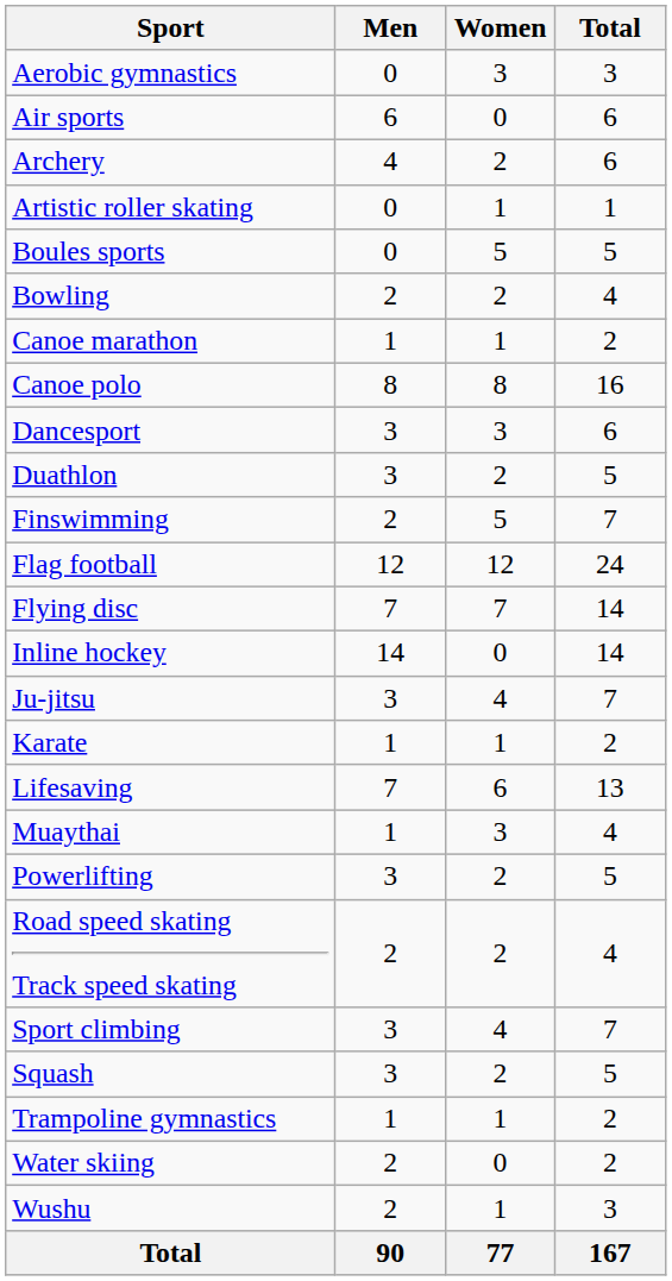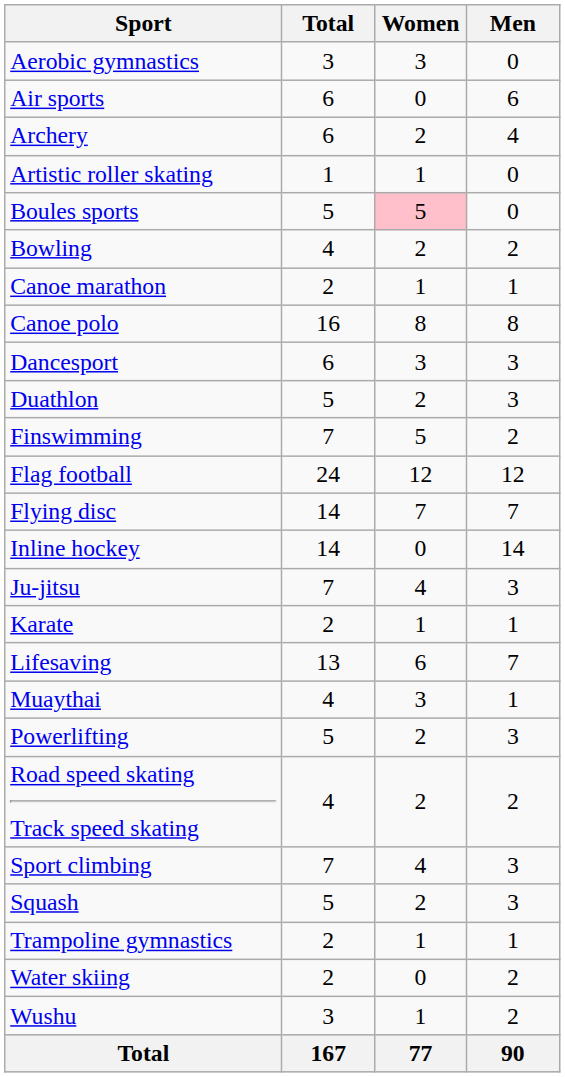columns swapped: Men <-> Total
Boules sports | Women: no background -> pink background
